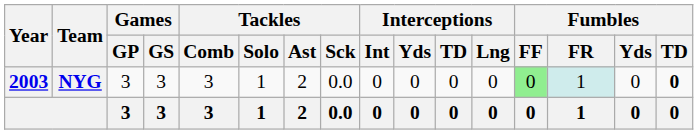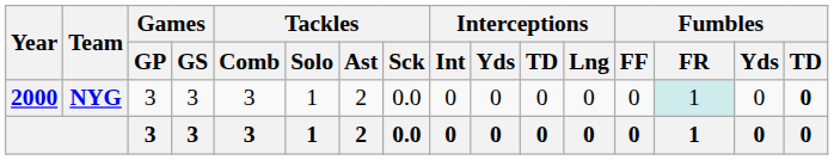NYG | Year: 2003 -> 2000
NYG | Fumbles / FF: lightgreen background -> no background
